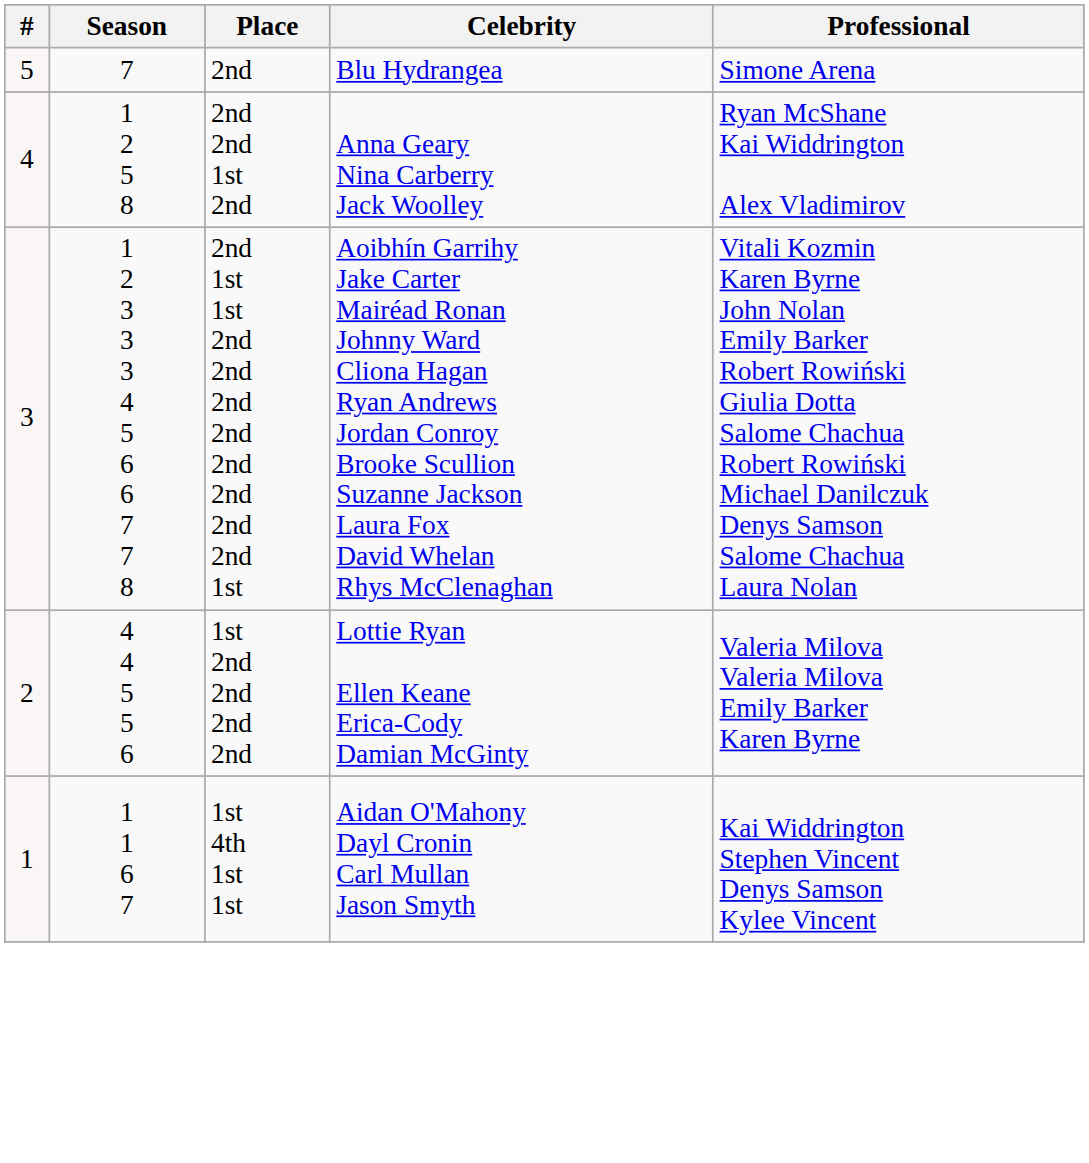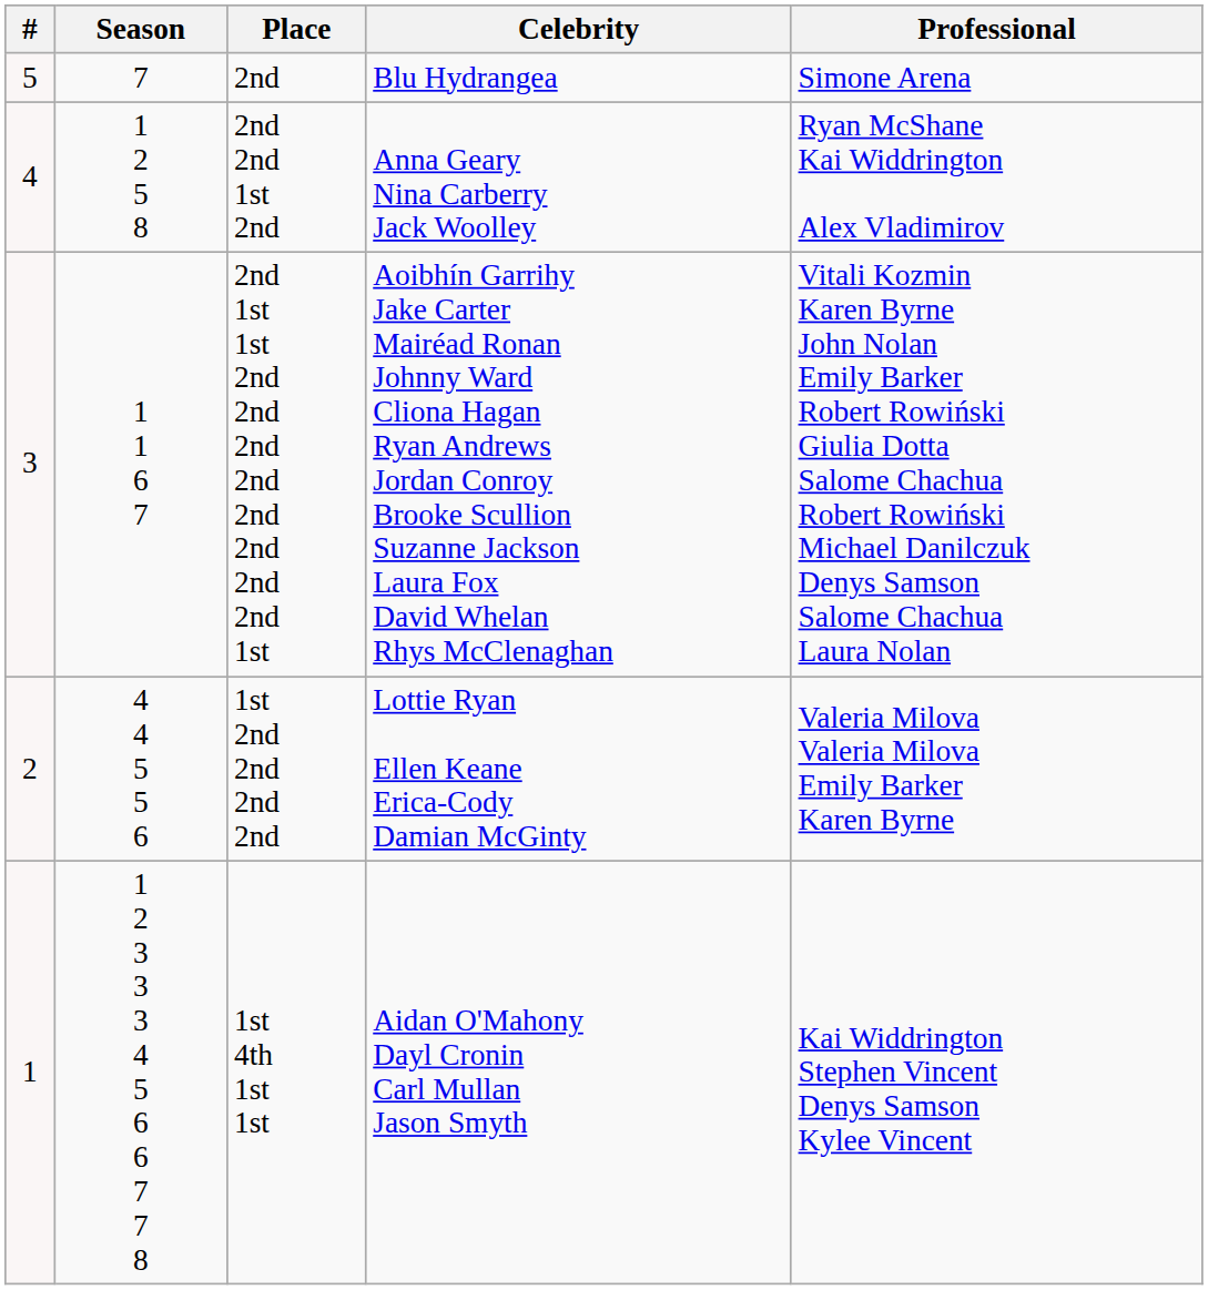2nd 1st 1st 2nd 2nd 2nd 2nd 2nd 2nd 2nd 2nd 1st | Season: 1 2 3 3 3 4 5 6 6 7 7 8 -> 1 1 6 7
1st 4th 1st 1st | Season: 1 1 6 7 -> 1 2 3 3 3 4 5 6 6 7 7 8
